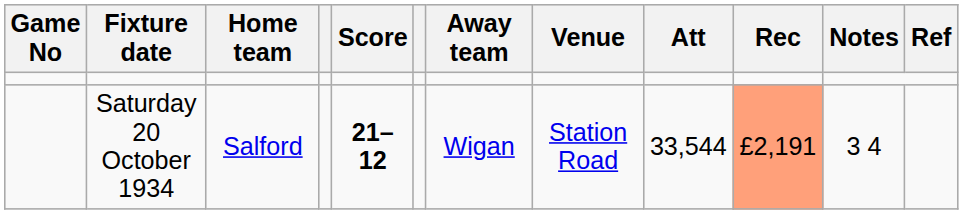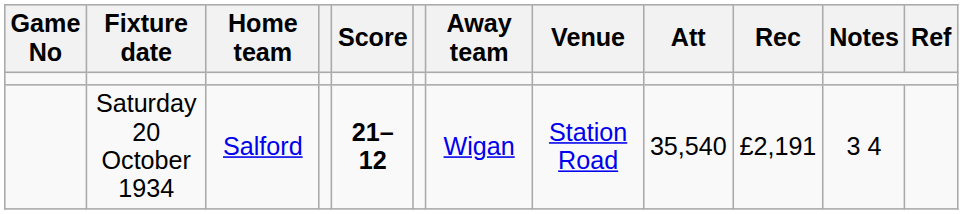Saturday 20 October 1934 | Att: 33,544 -> 35,540
Saturday 20 October 1934 | Rec: lightsalmon background -> no background
